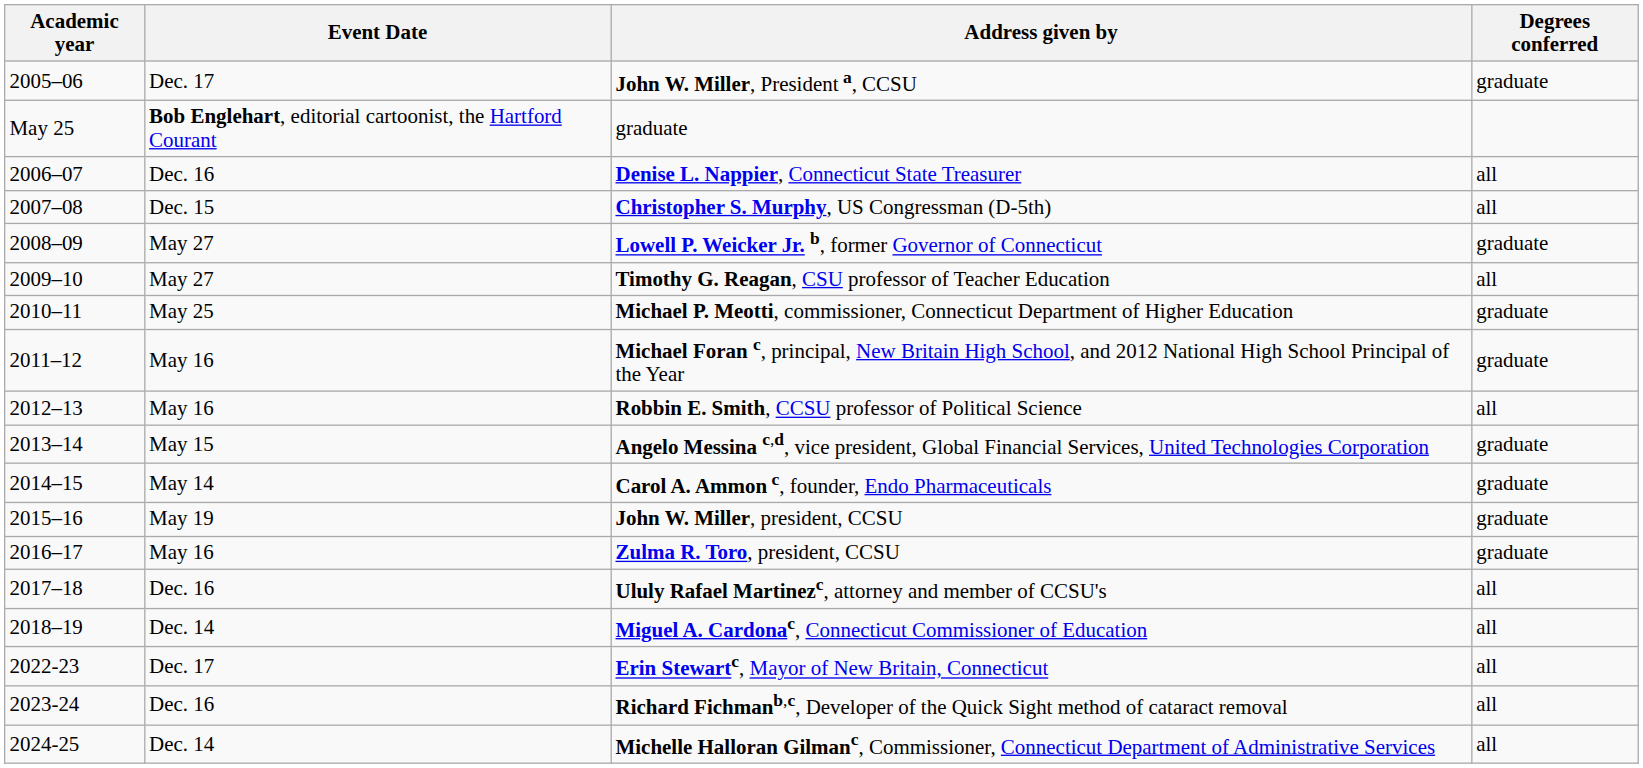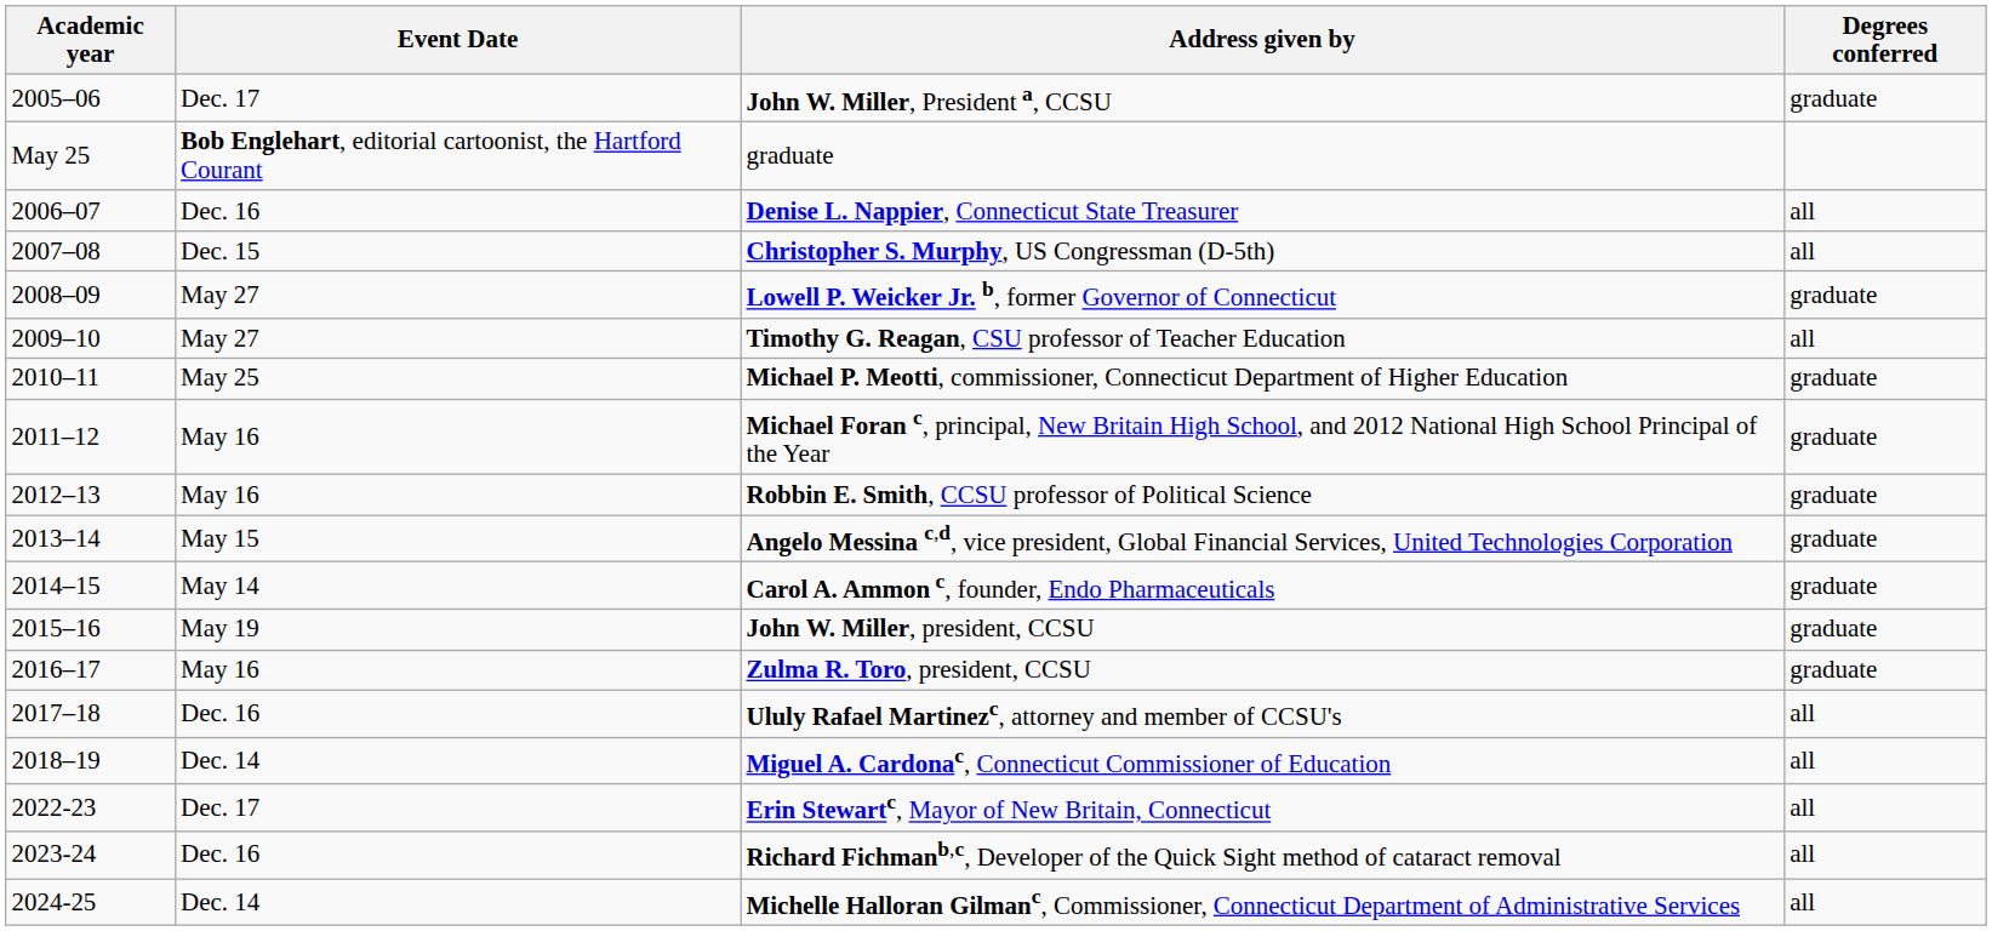Robbin E. Smith, CCSU professor of Political Science | Degrees conferred: all -> graduate
